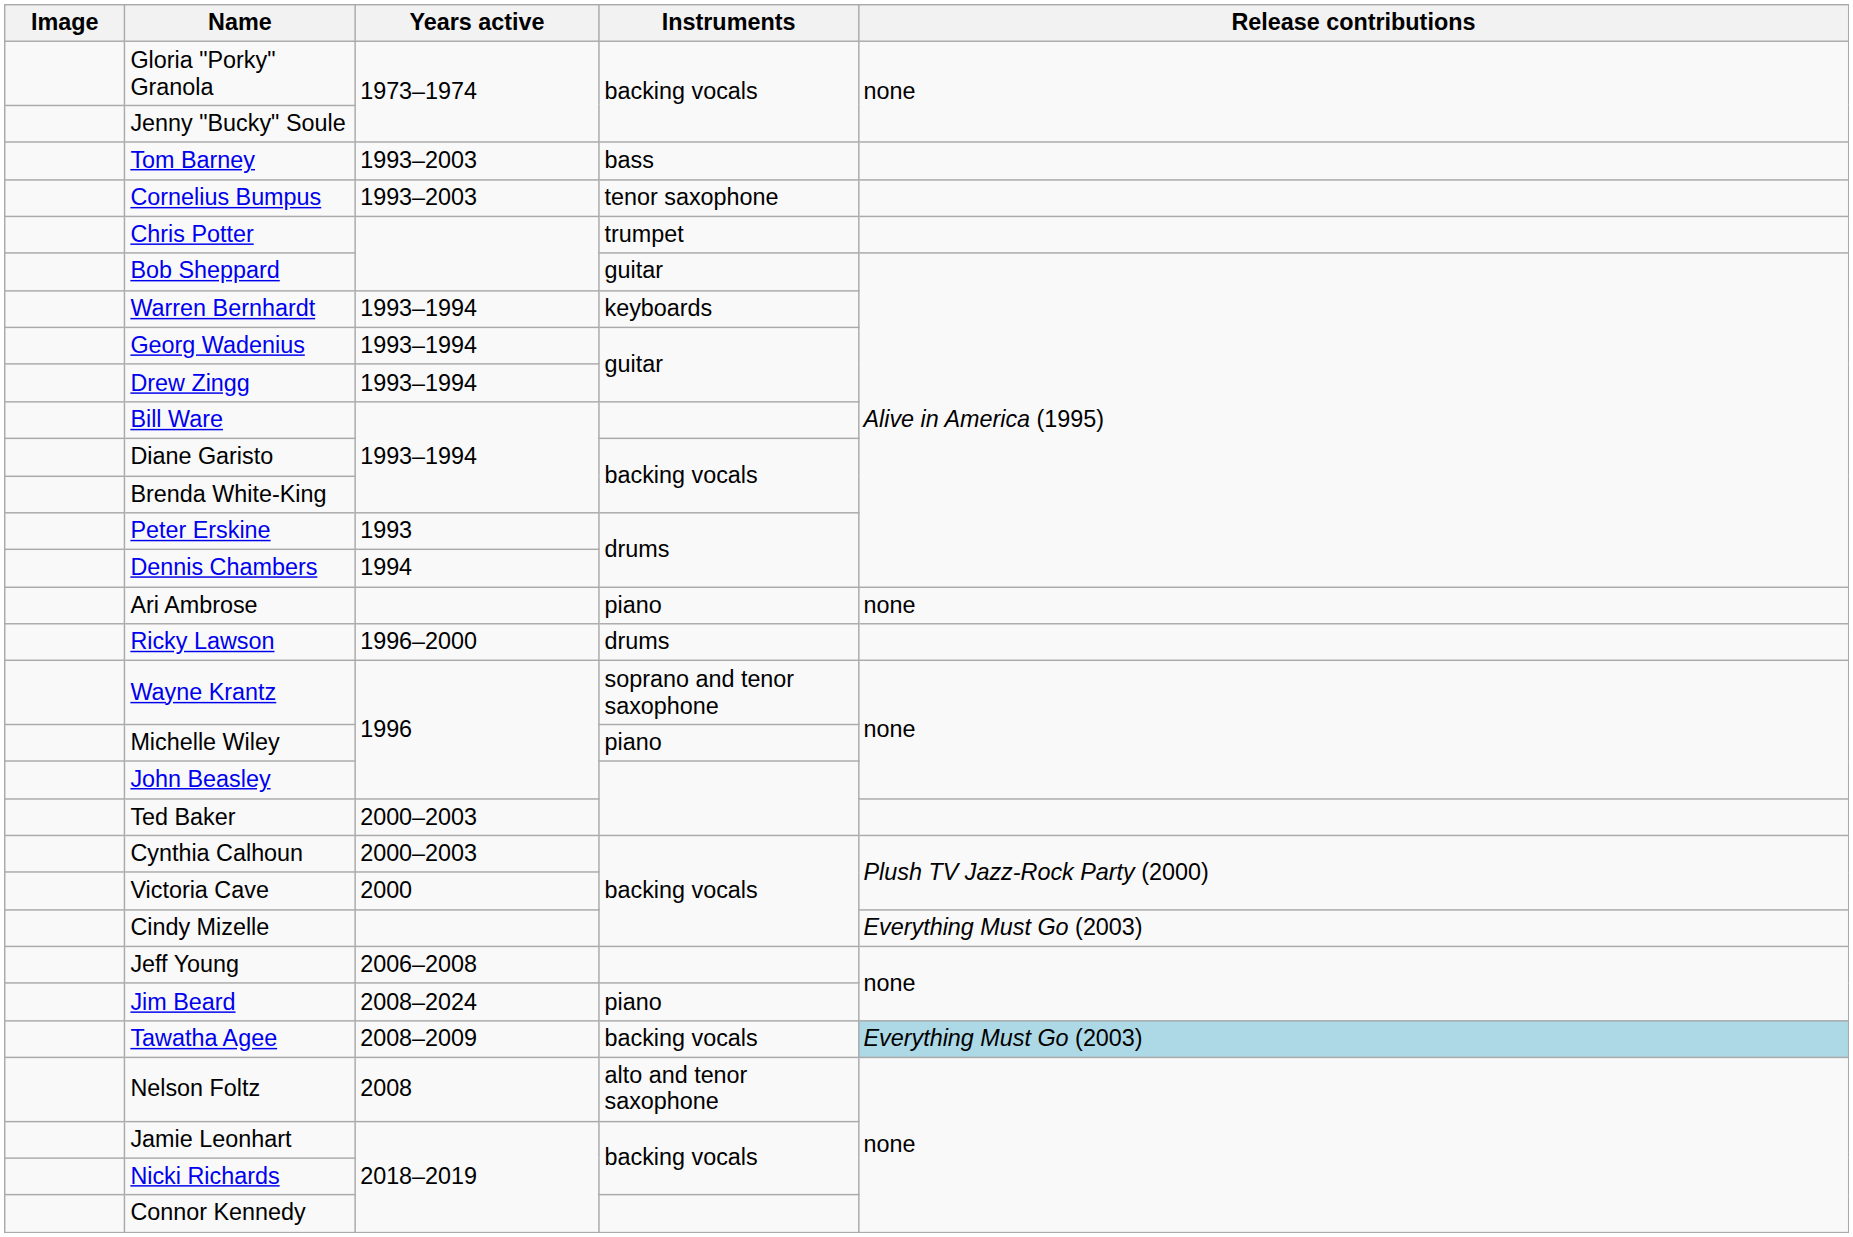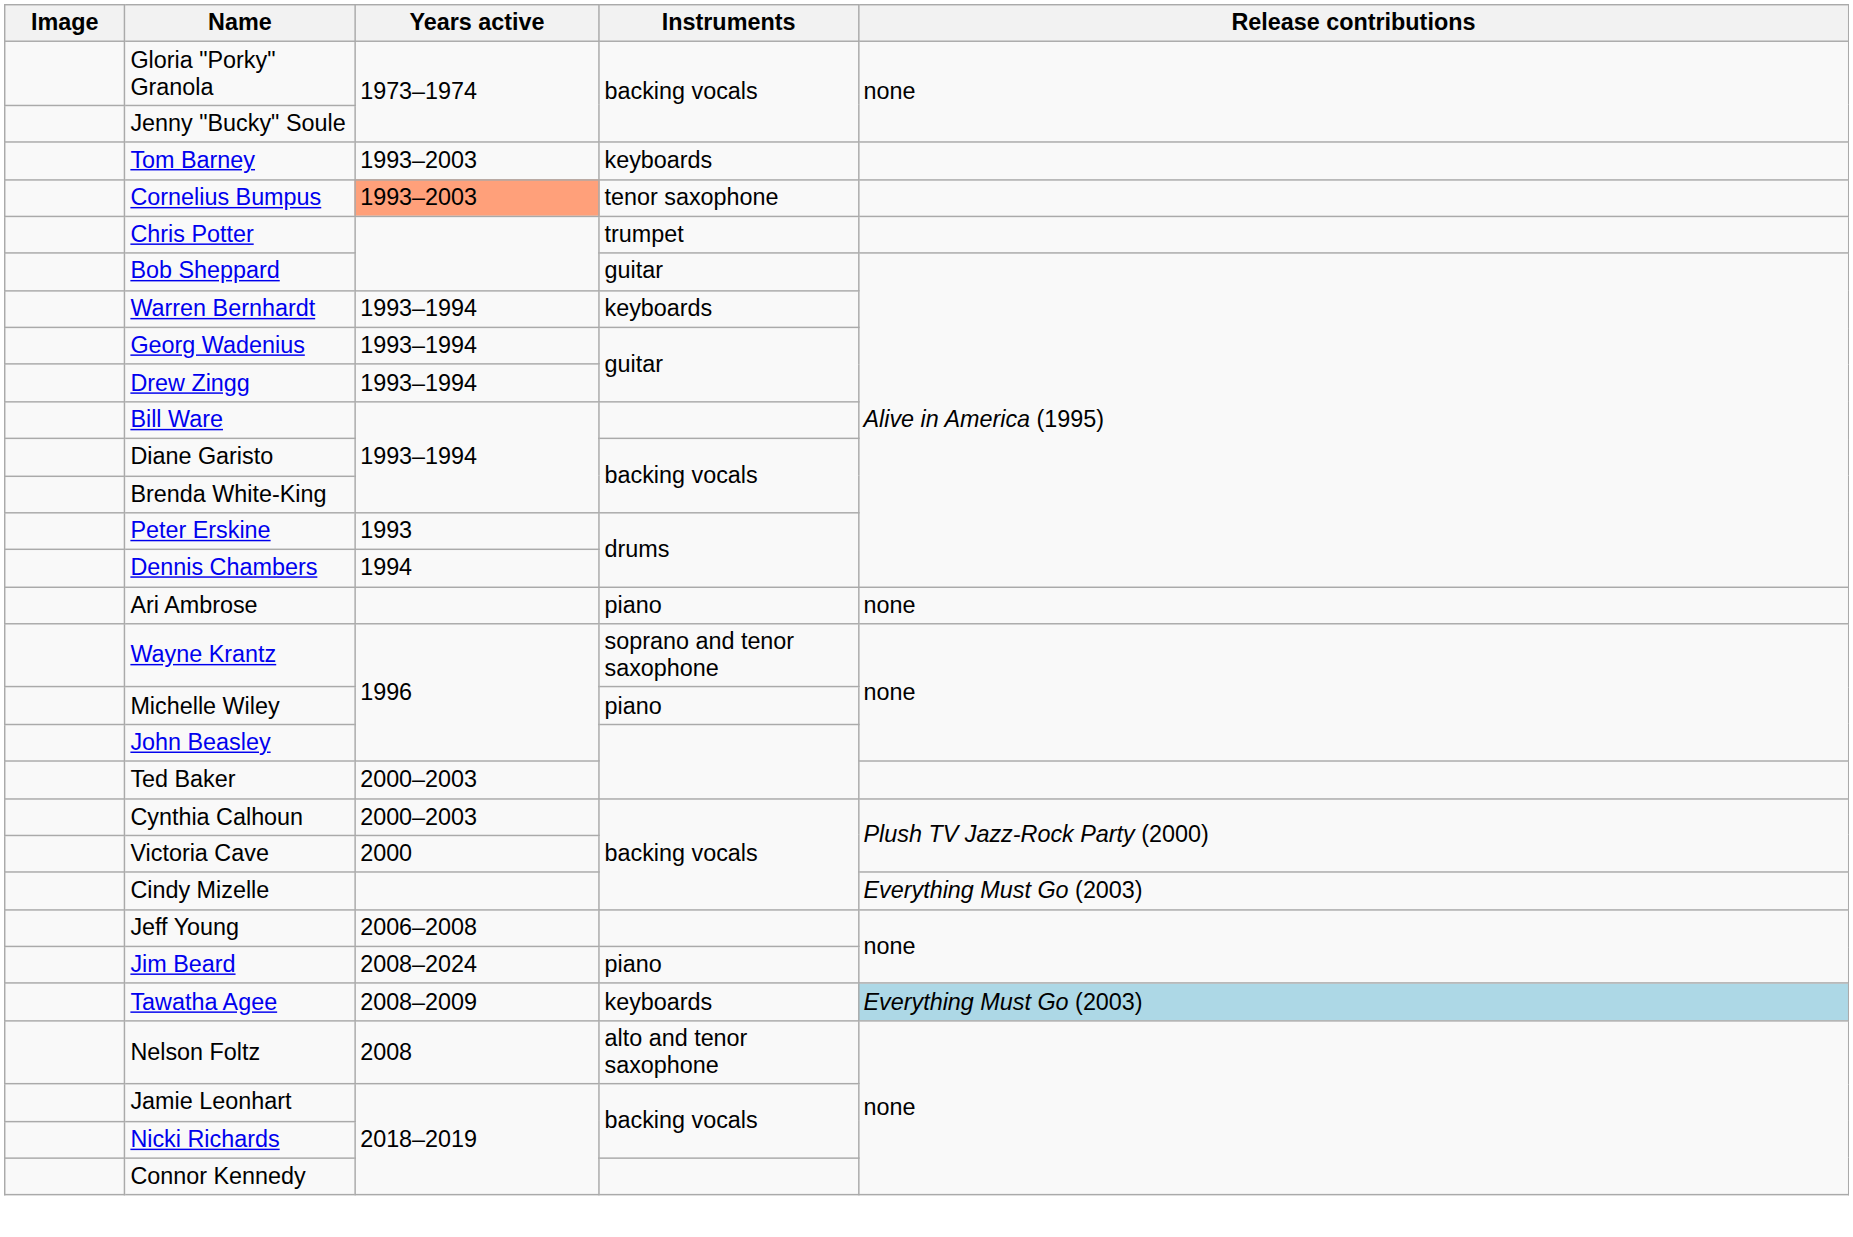Tom Barney | Instruments: bass -> keyboards
Cornelius Bumpus | Years active: no background -> lightsalmon background
- row: Ricky Lawson | 1996–2000 | drums
Tawatha Agee | Instruments: backing vocals -> keyboards
